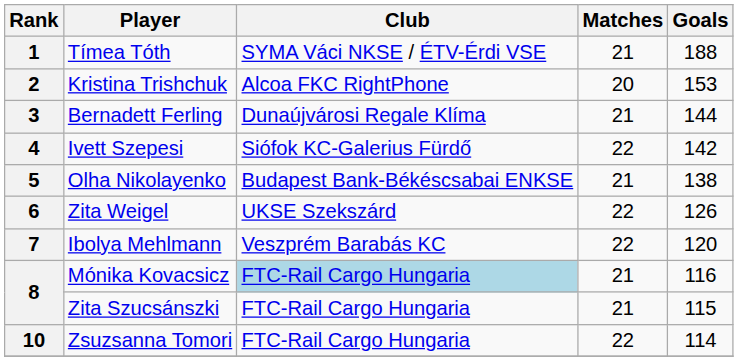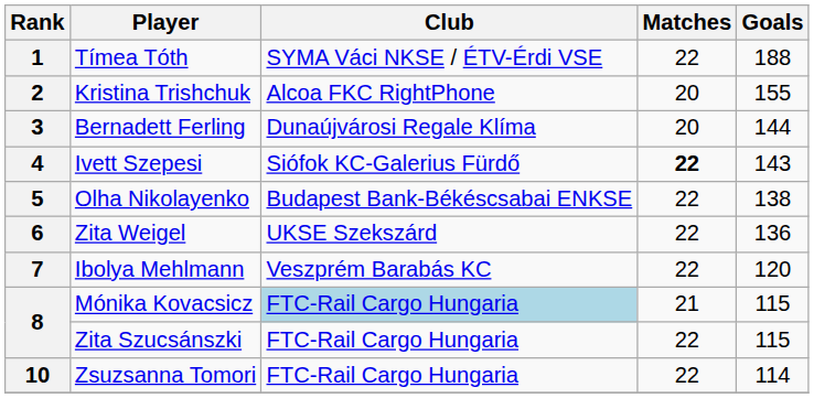1 | Matches: 21 -> 22
2 | Goals: 153 -> 155
3 | Matches: 21 -> 20
4 | Matches: normal -> bold
4 | Goals: 142 -> 143
5 | Matches: 21 -> 22
6 | Goals: 126 -> 136
8 / Mónika Kovacsicz | Goals: 116 -> 115
8 / Zita Szucsánszki | Matches: 21 -> 22
